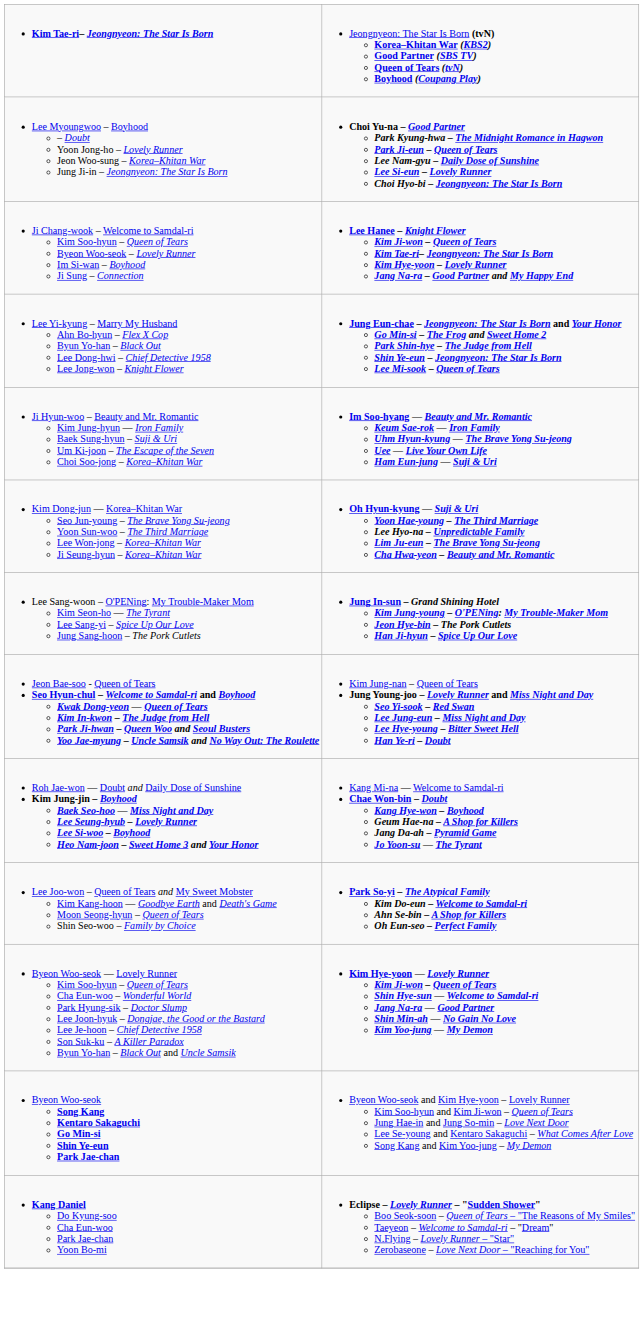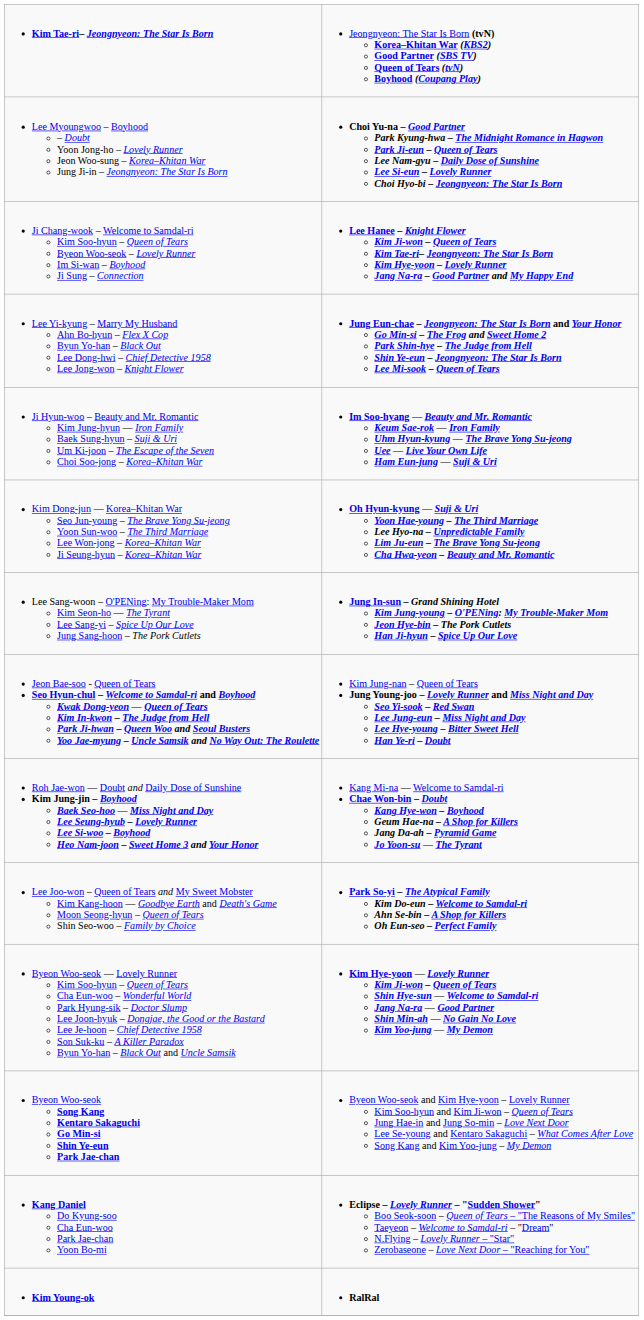+ row: Kim Young-ok | RalRal
